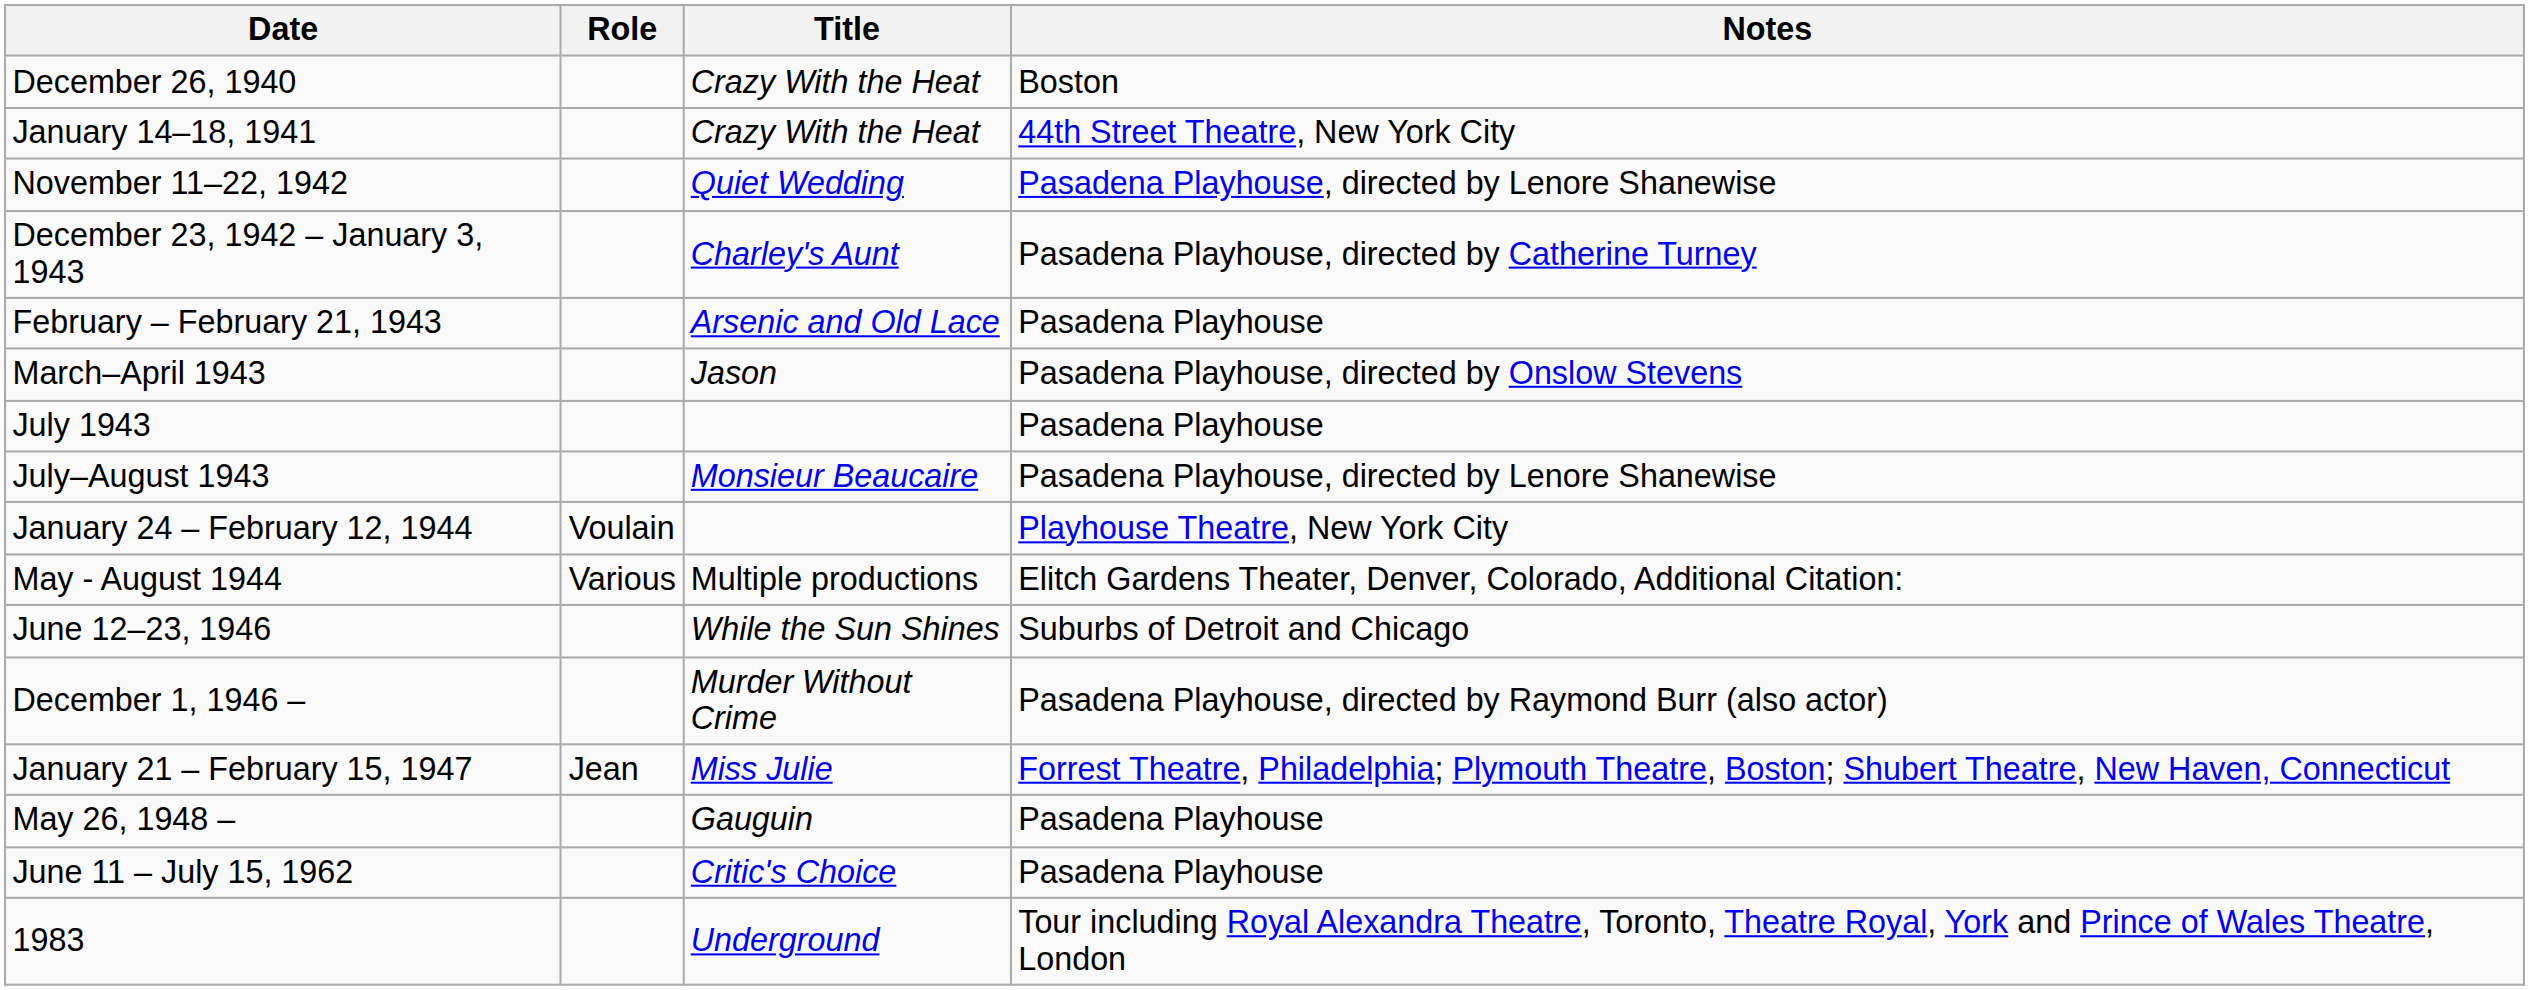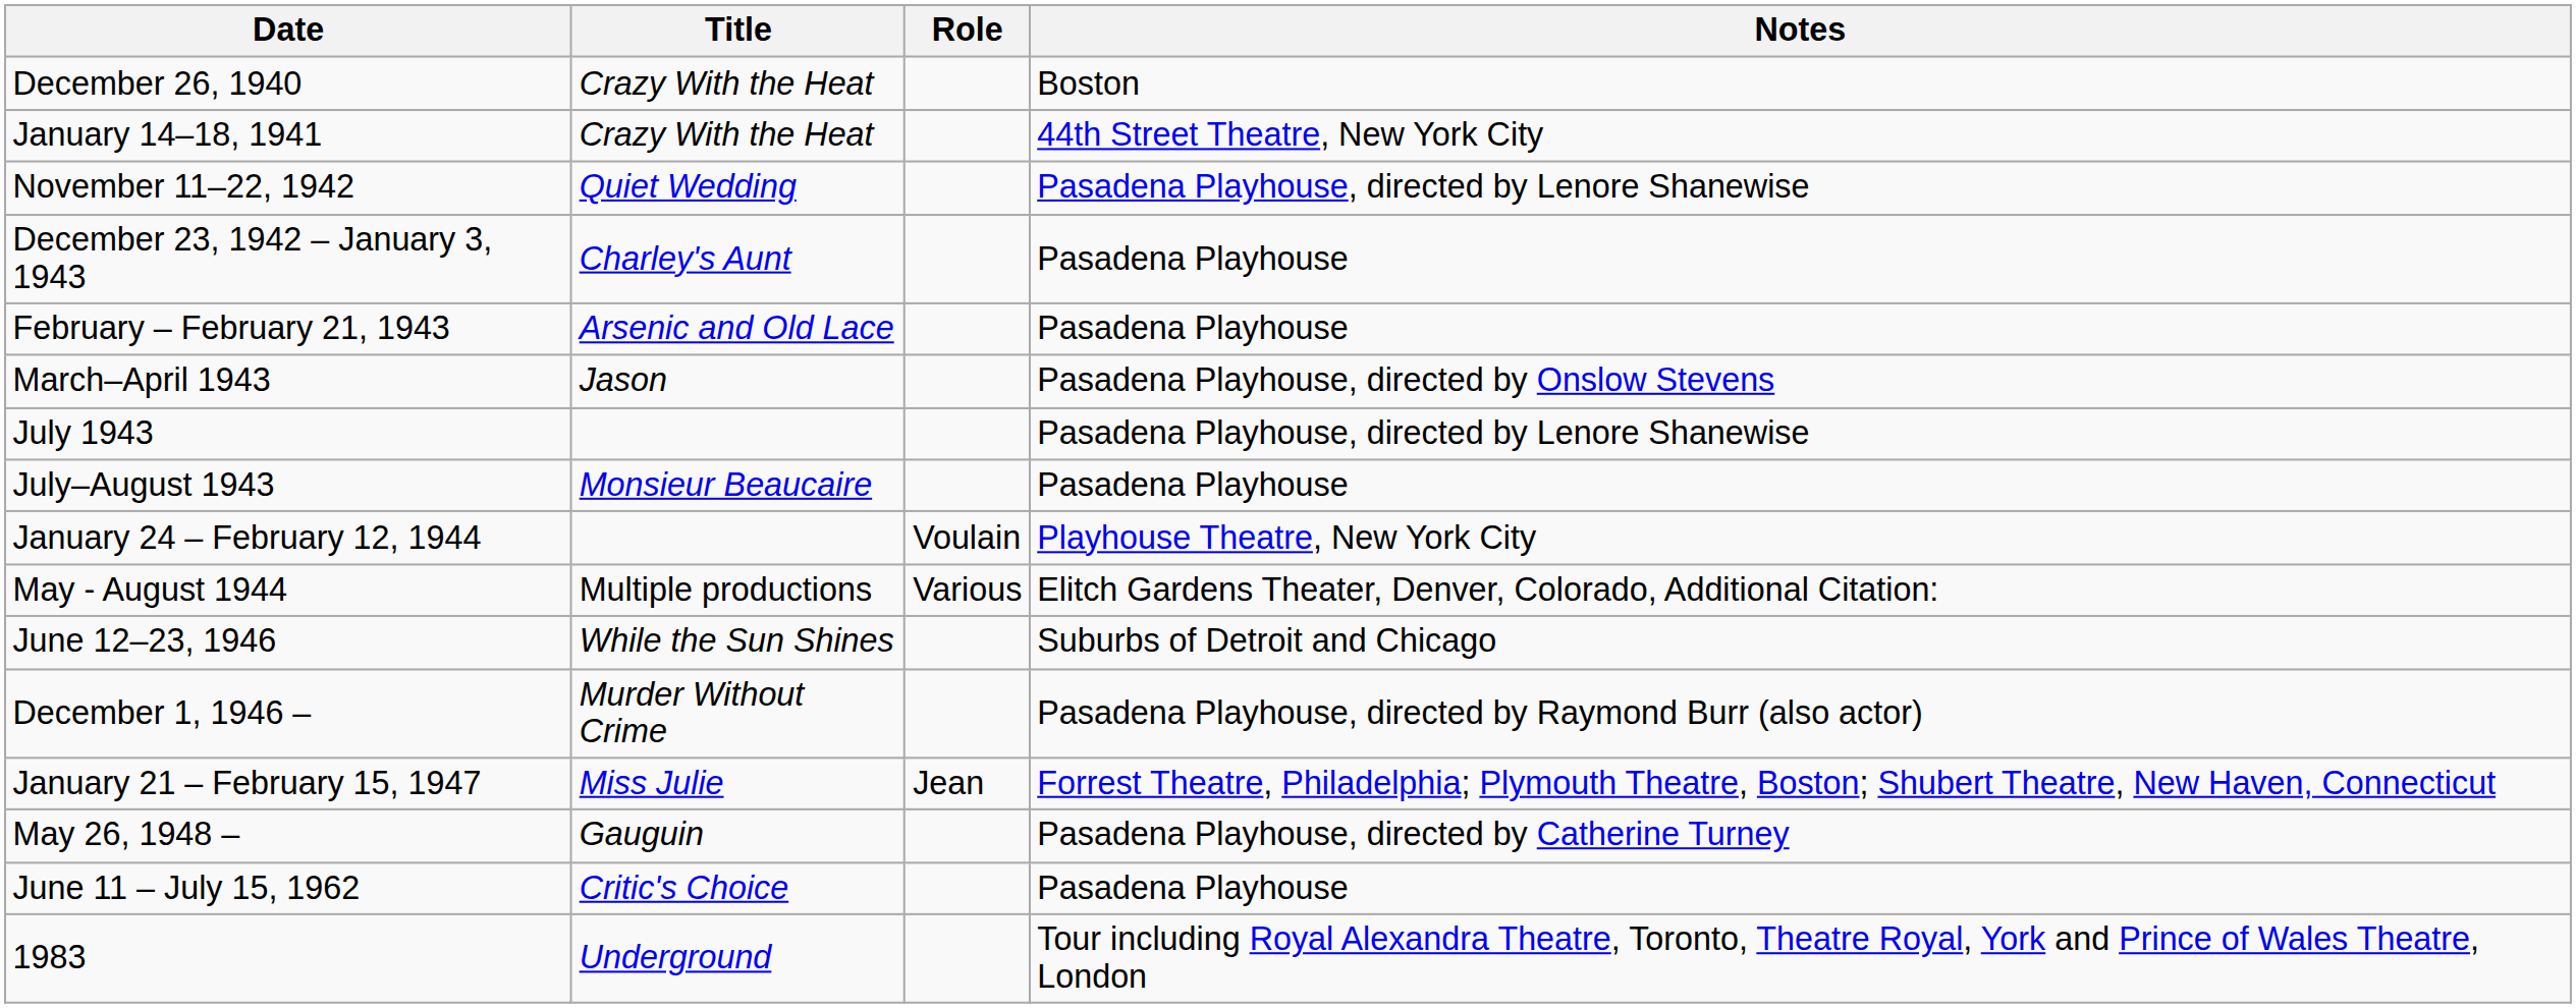columns swapped: Title <-> Role
December 23, 1942 – January 3, 1943 | Notes: Pasadena Playhouse, directed by Catherine Turney -> Pasadena Playhouse
July 1943 | Notes: Pasadena Playhouse -> Pasadena Playhouse, directed by Lenore Shanewise
July–August 1943 | Notes: Pasadena Playhouse, directed by Lenore Shanewise -> Pasadena Playhouse
May 26, 1948 – | Notes: Pasadena Playhouse -> Pasadena Playhouse, directed by Catherine Turney
